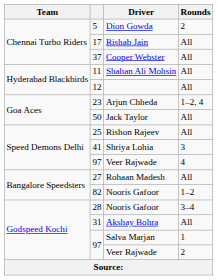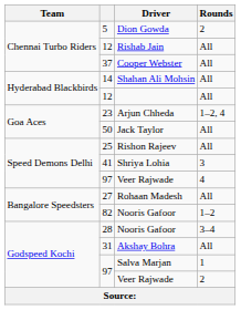Rishab Jain | column 2: 17 -> 12
Shahan Ali Mohsin | column 2: 11 -> 14
